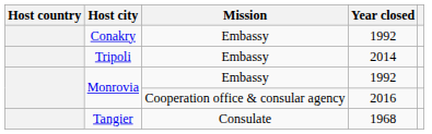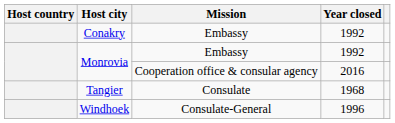- row: Tripoli | Embassy | 2014
+ row: Windhoek | Consulate-General | 1996
